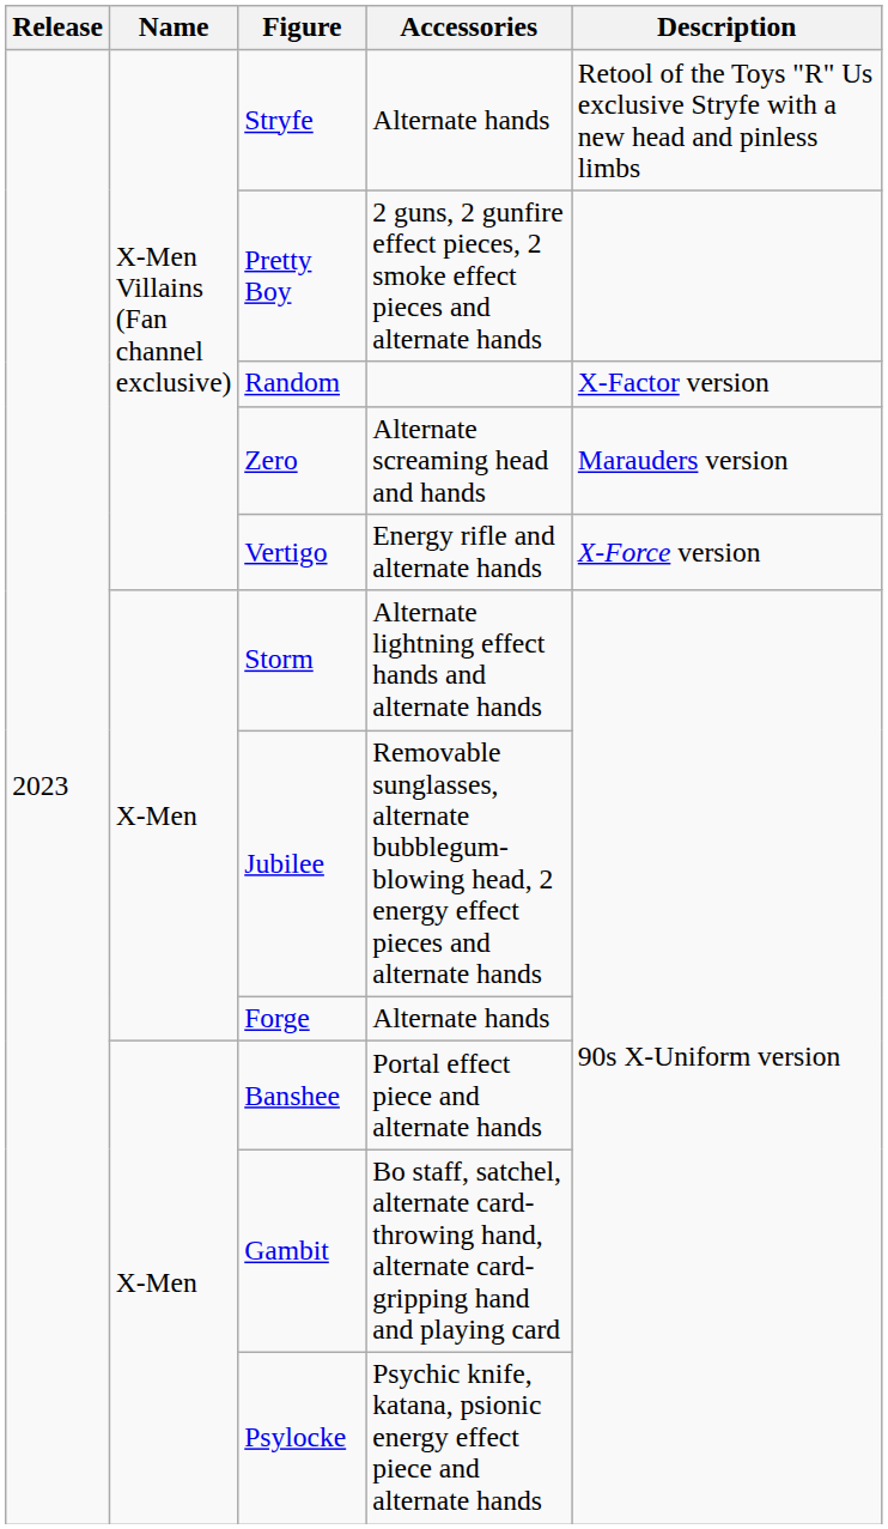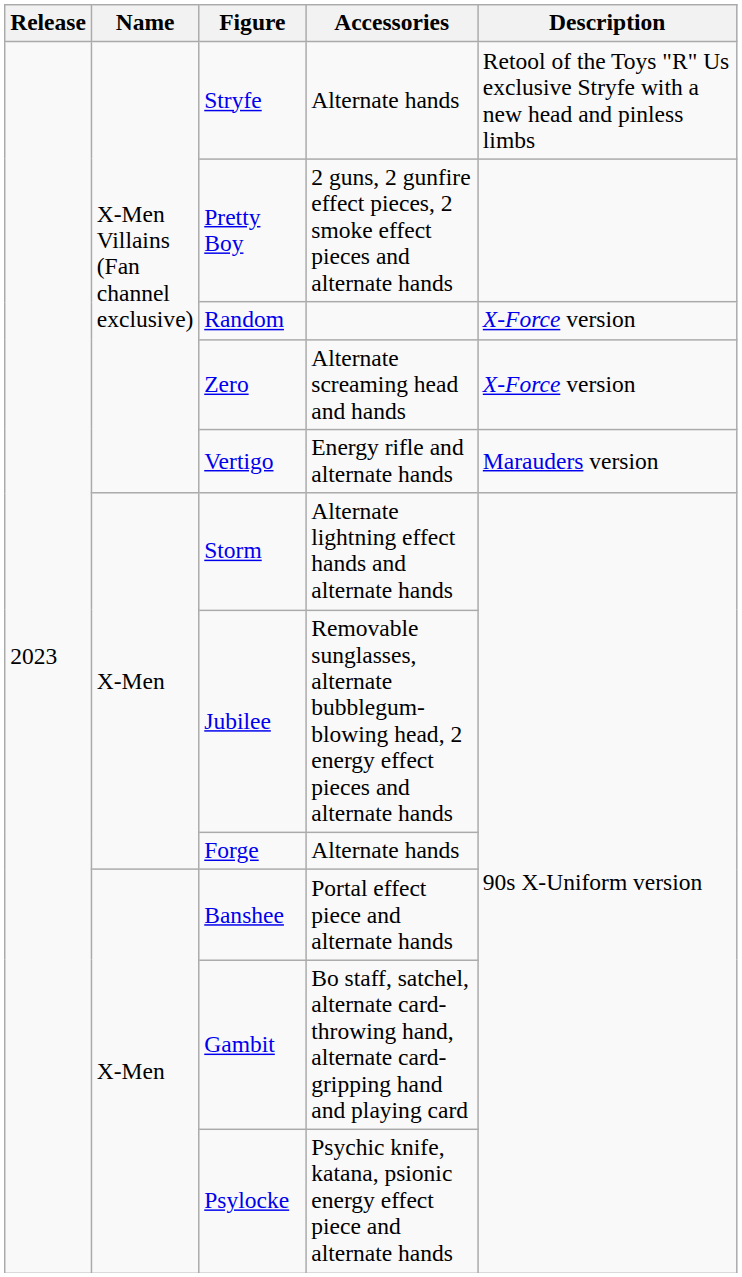Random | Description: X-Factor version -> X-Force version
Zero | Description: Marauders version -> X-Force version
Vertigo | Description: X-Force version -> Marauders version
